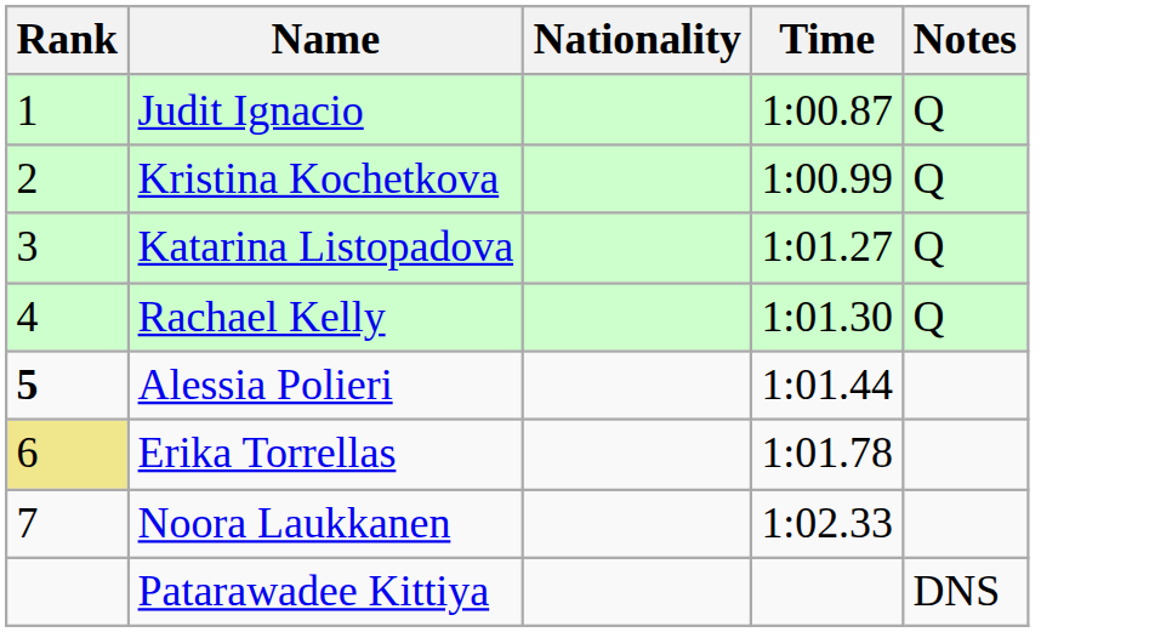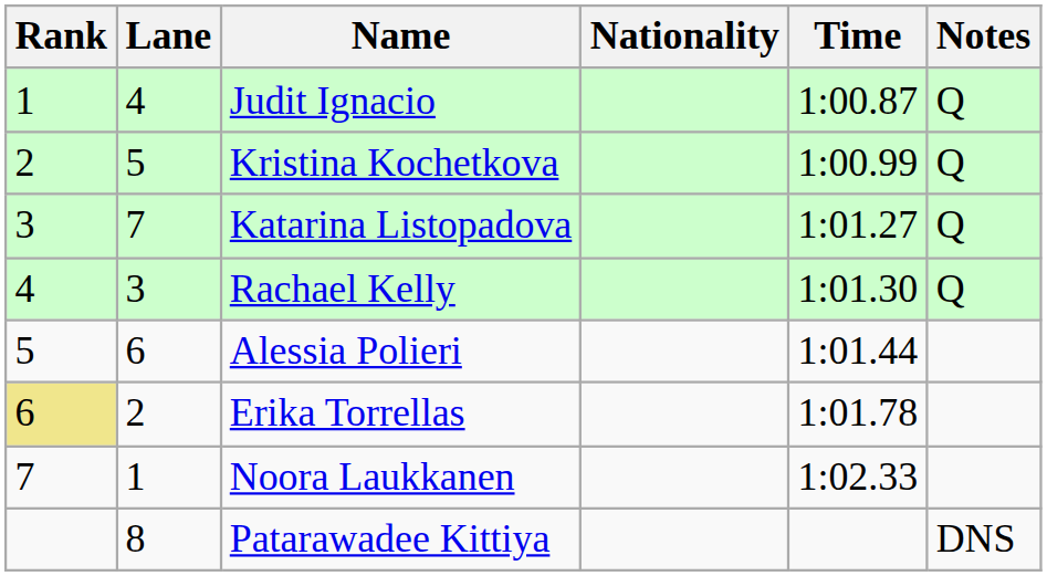+ column: Lane | 4 | 5 | 7 | 3 | 6 | 2 | 1 | 8
Alessia Polieri | Rank: bold -> normal
